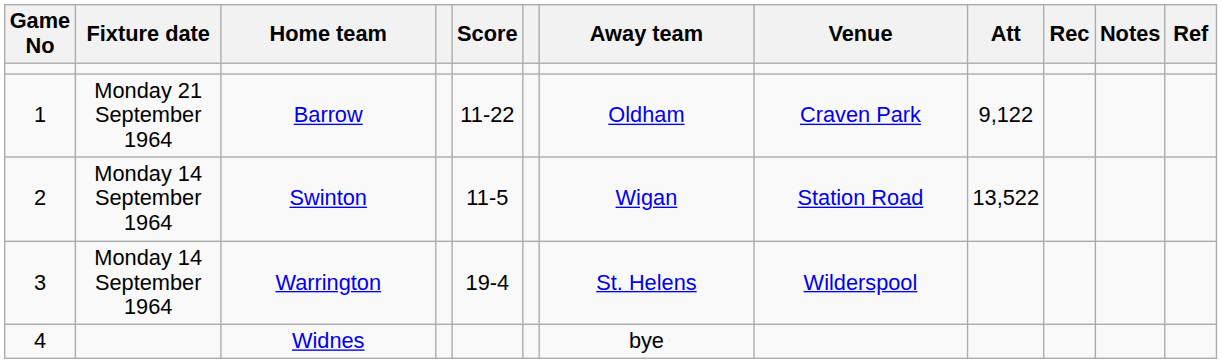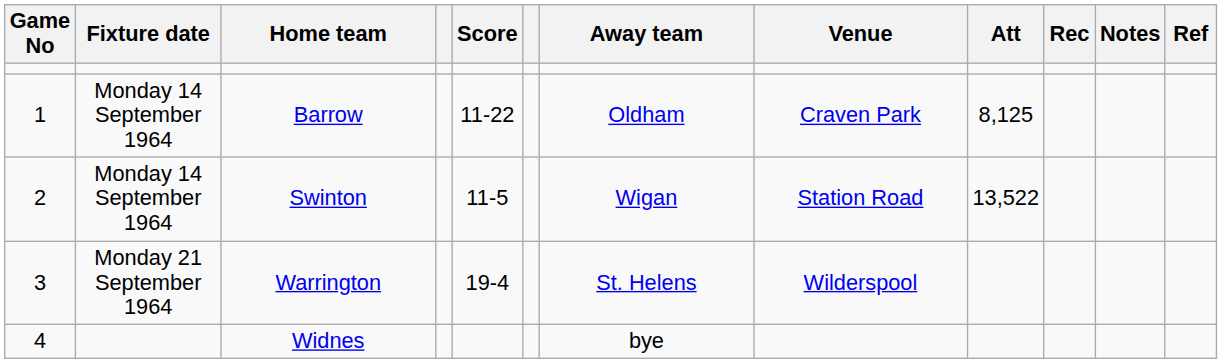Barrow | Fixture date: Monday 21 September 1964 -> Monday 14 September 1964
Barrow | Att: 9,122 -> 8,125
Warrington | Fixture date: Monday 14 September 1964 -> Monday 21 September 1964
